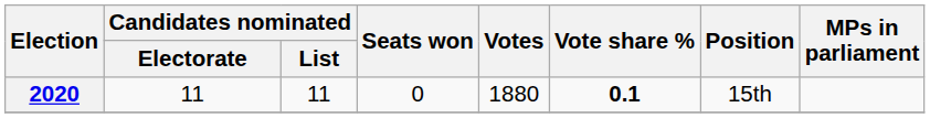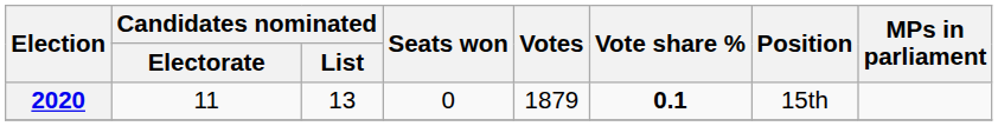2020 | Candidates nominated / List: 11 -> 13
2020 | Votes: 1880 -> 1879
